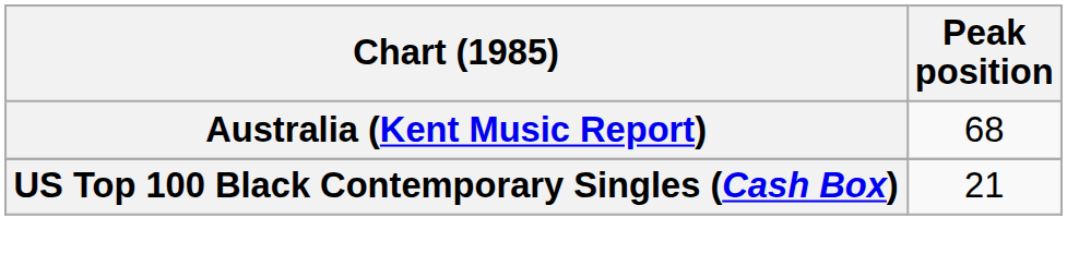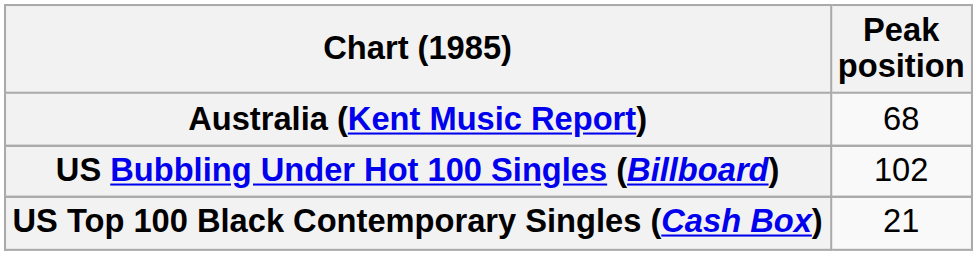+ row: US Bubbling Under Hot 100 Singles (Billboard) | 102
